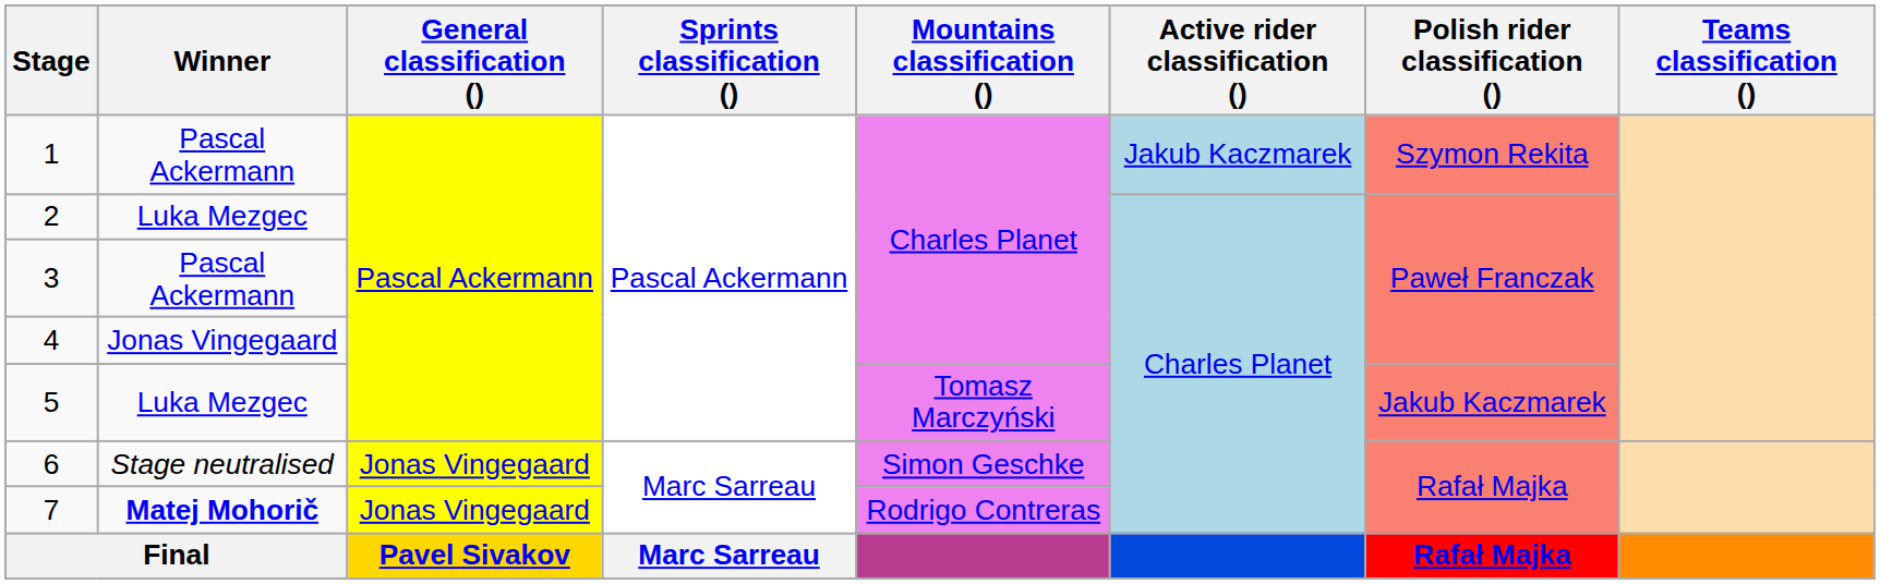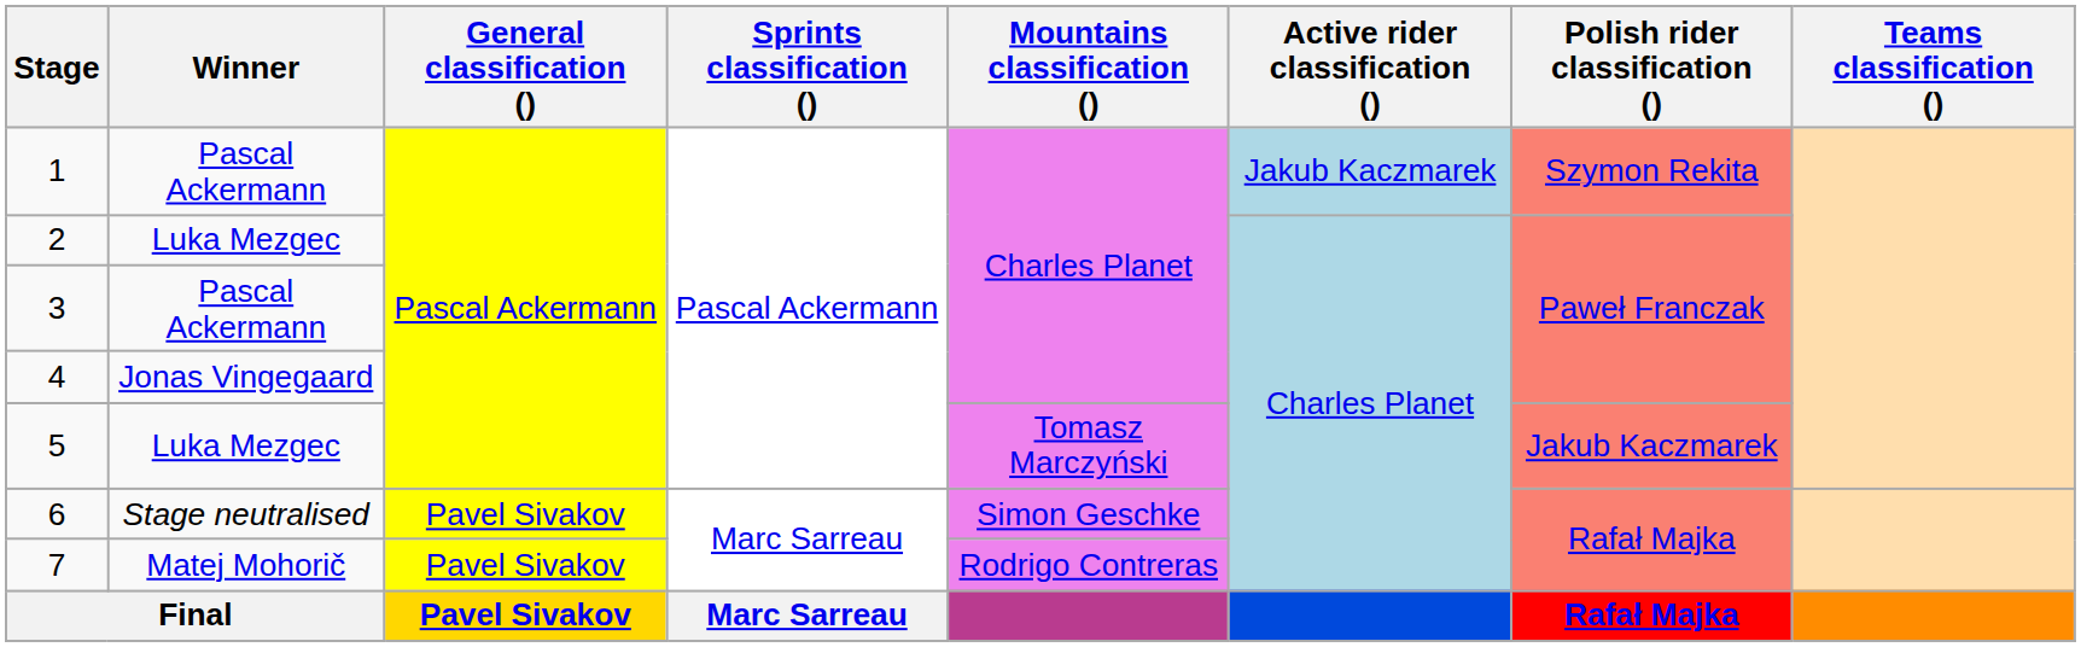6 | General classification (): Jonas Vingegaard -> Pavel Sivakov
7 | Winner: bold -> normal
7 | General classification (): Jonas Vingegaard -> Pavel Sivakov
